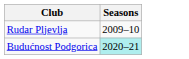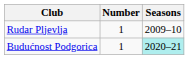+ column: Number | 1 | 1
